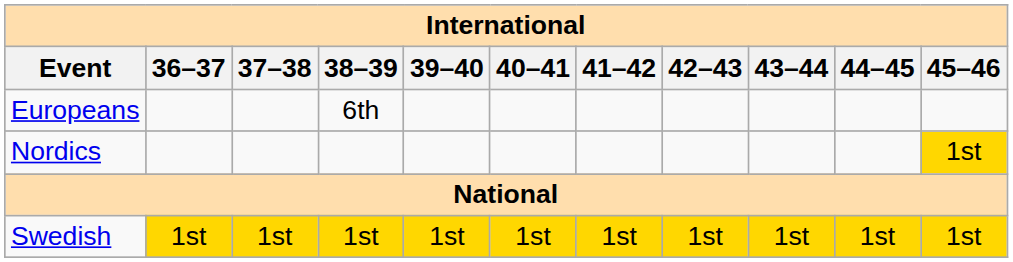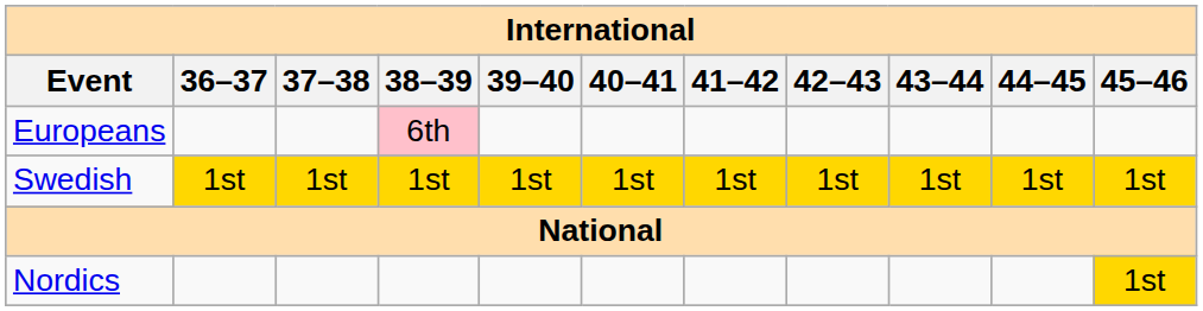Europeans | 38–39: no background -> pink background
rows swapped: Nordics <-> Swedish
